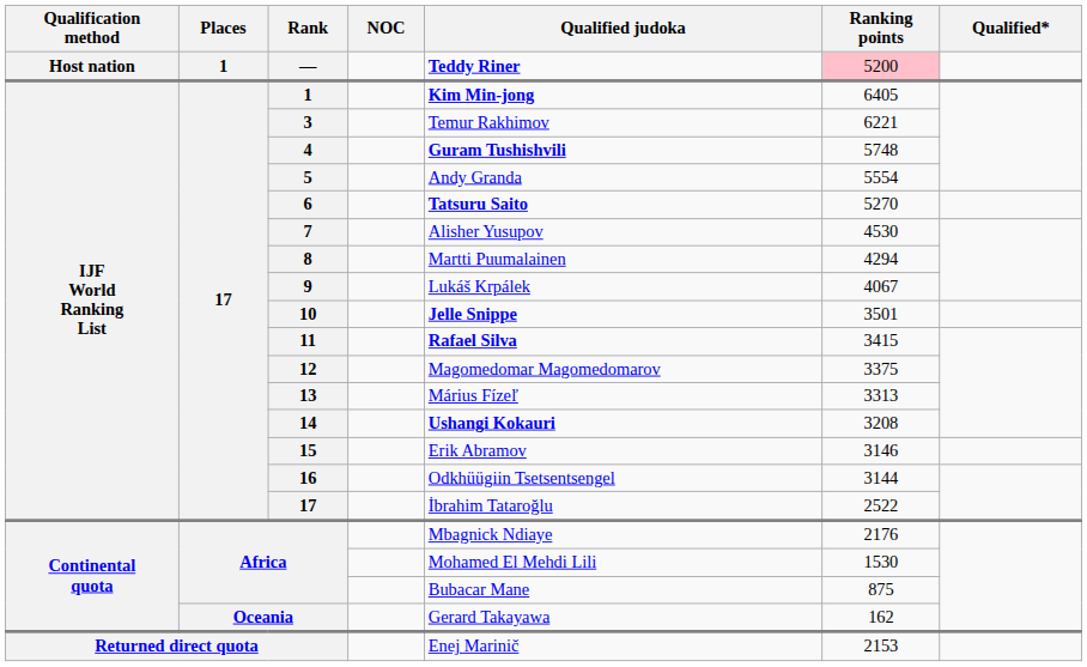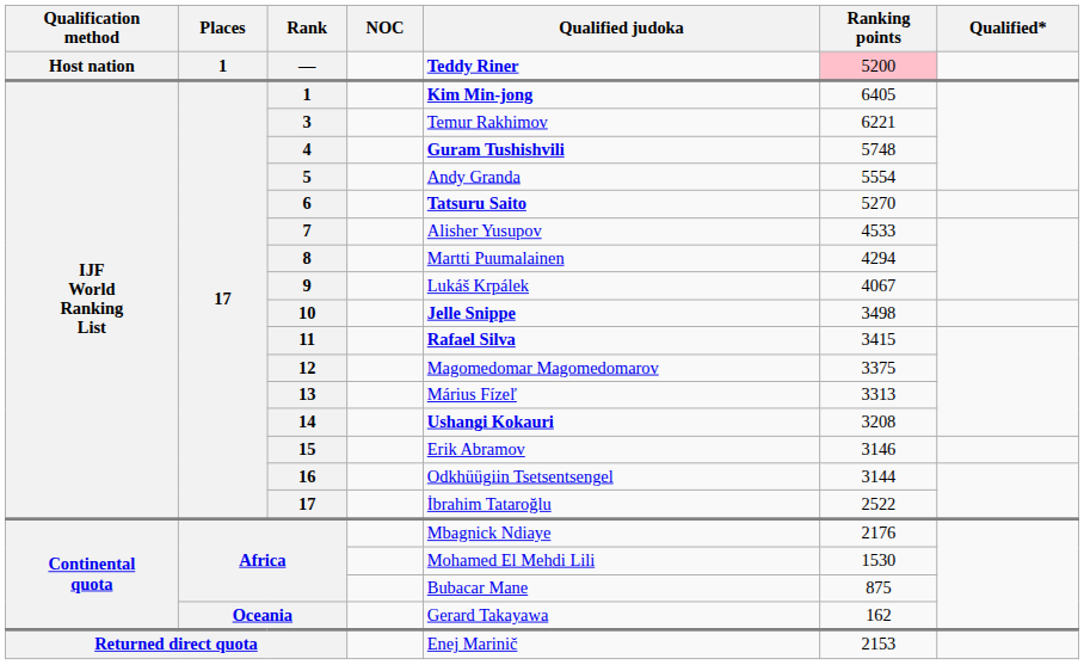7 | Ranking points: 4530 -> 4533
10 | Ranking points: 3501 -> 3498
